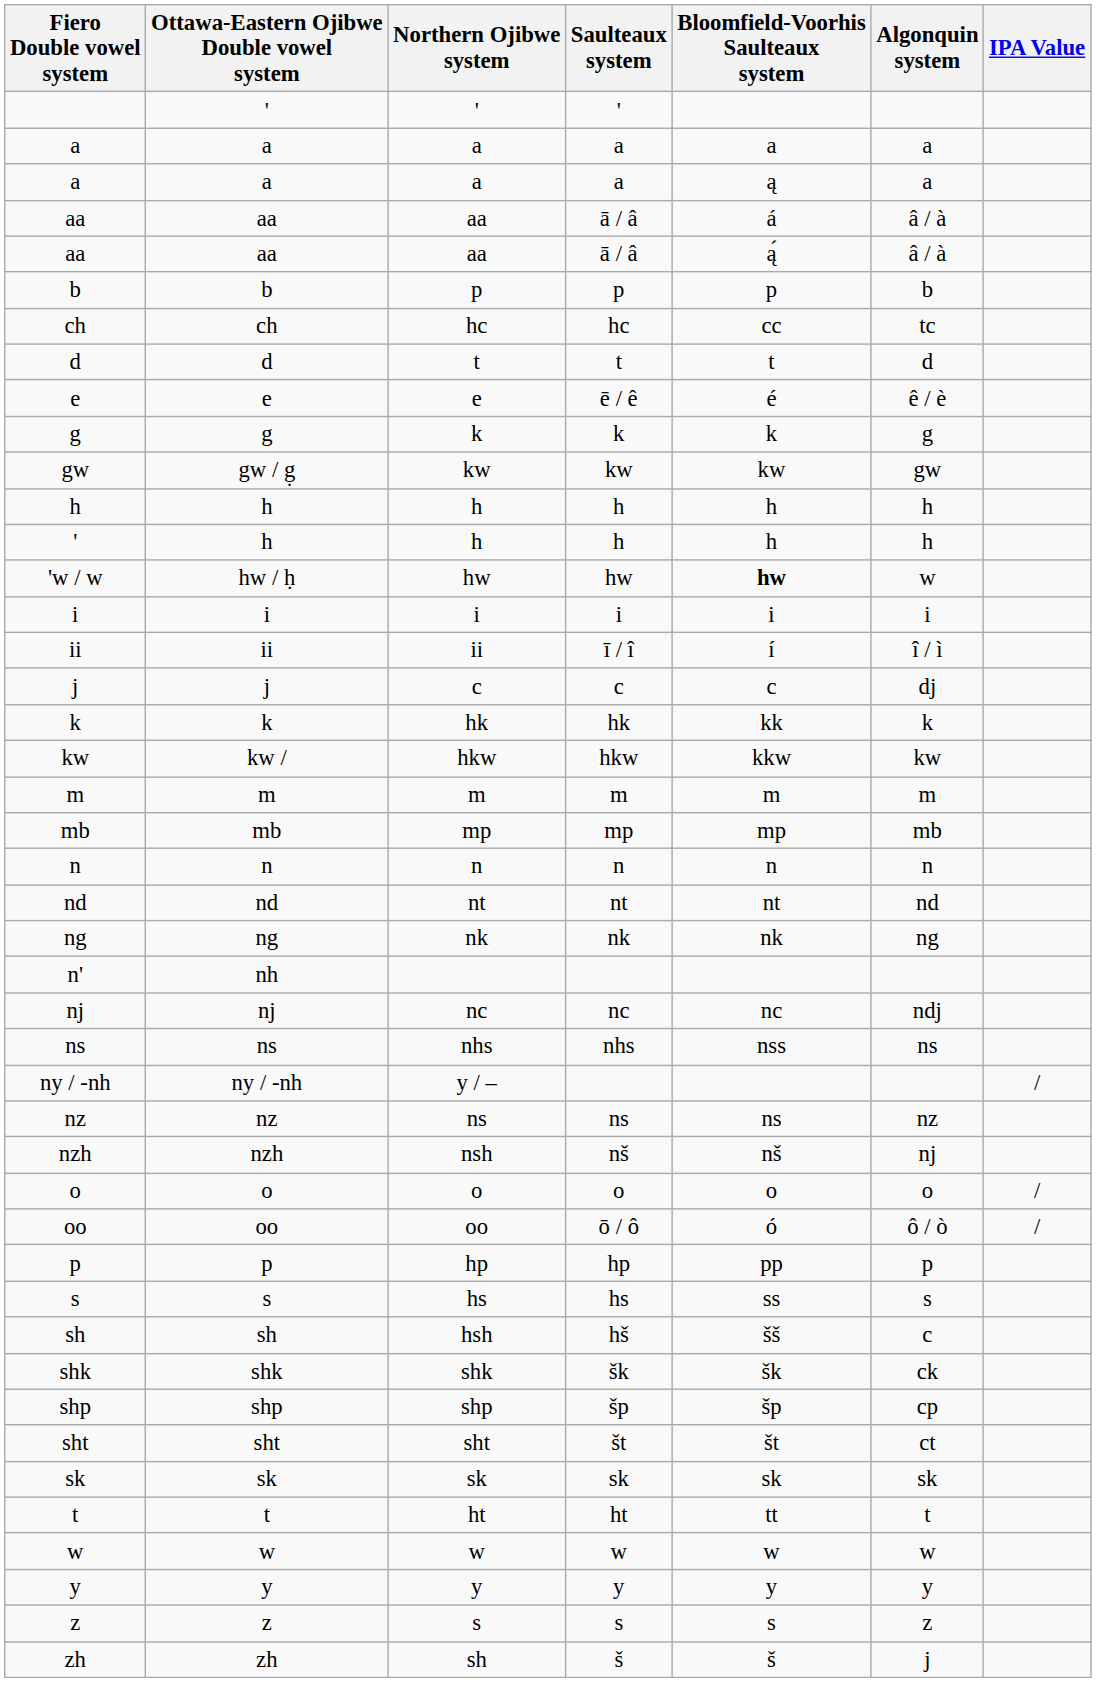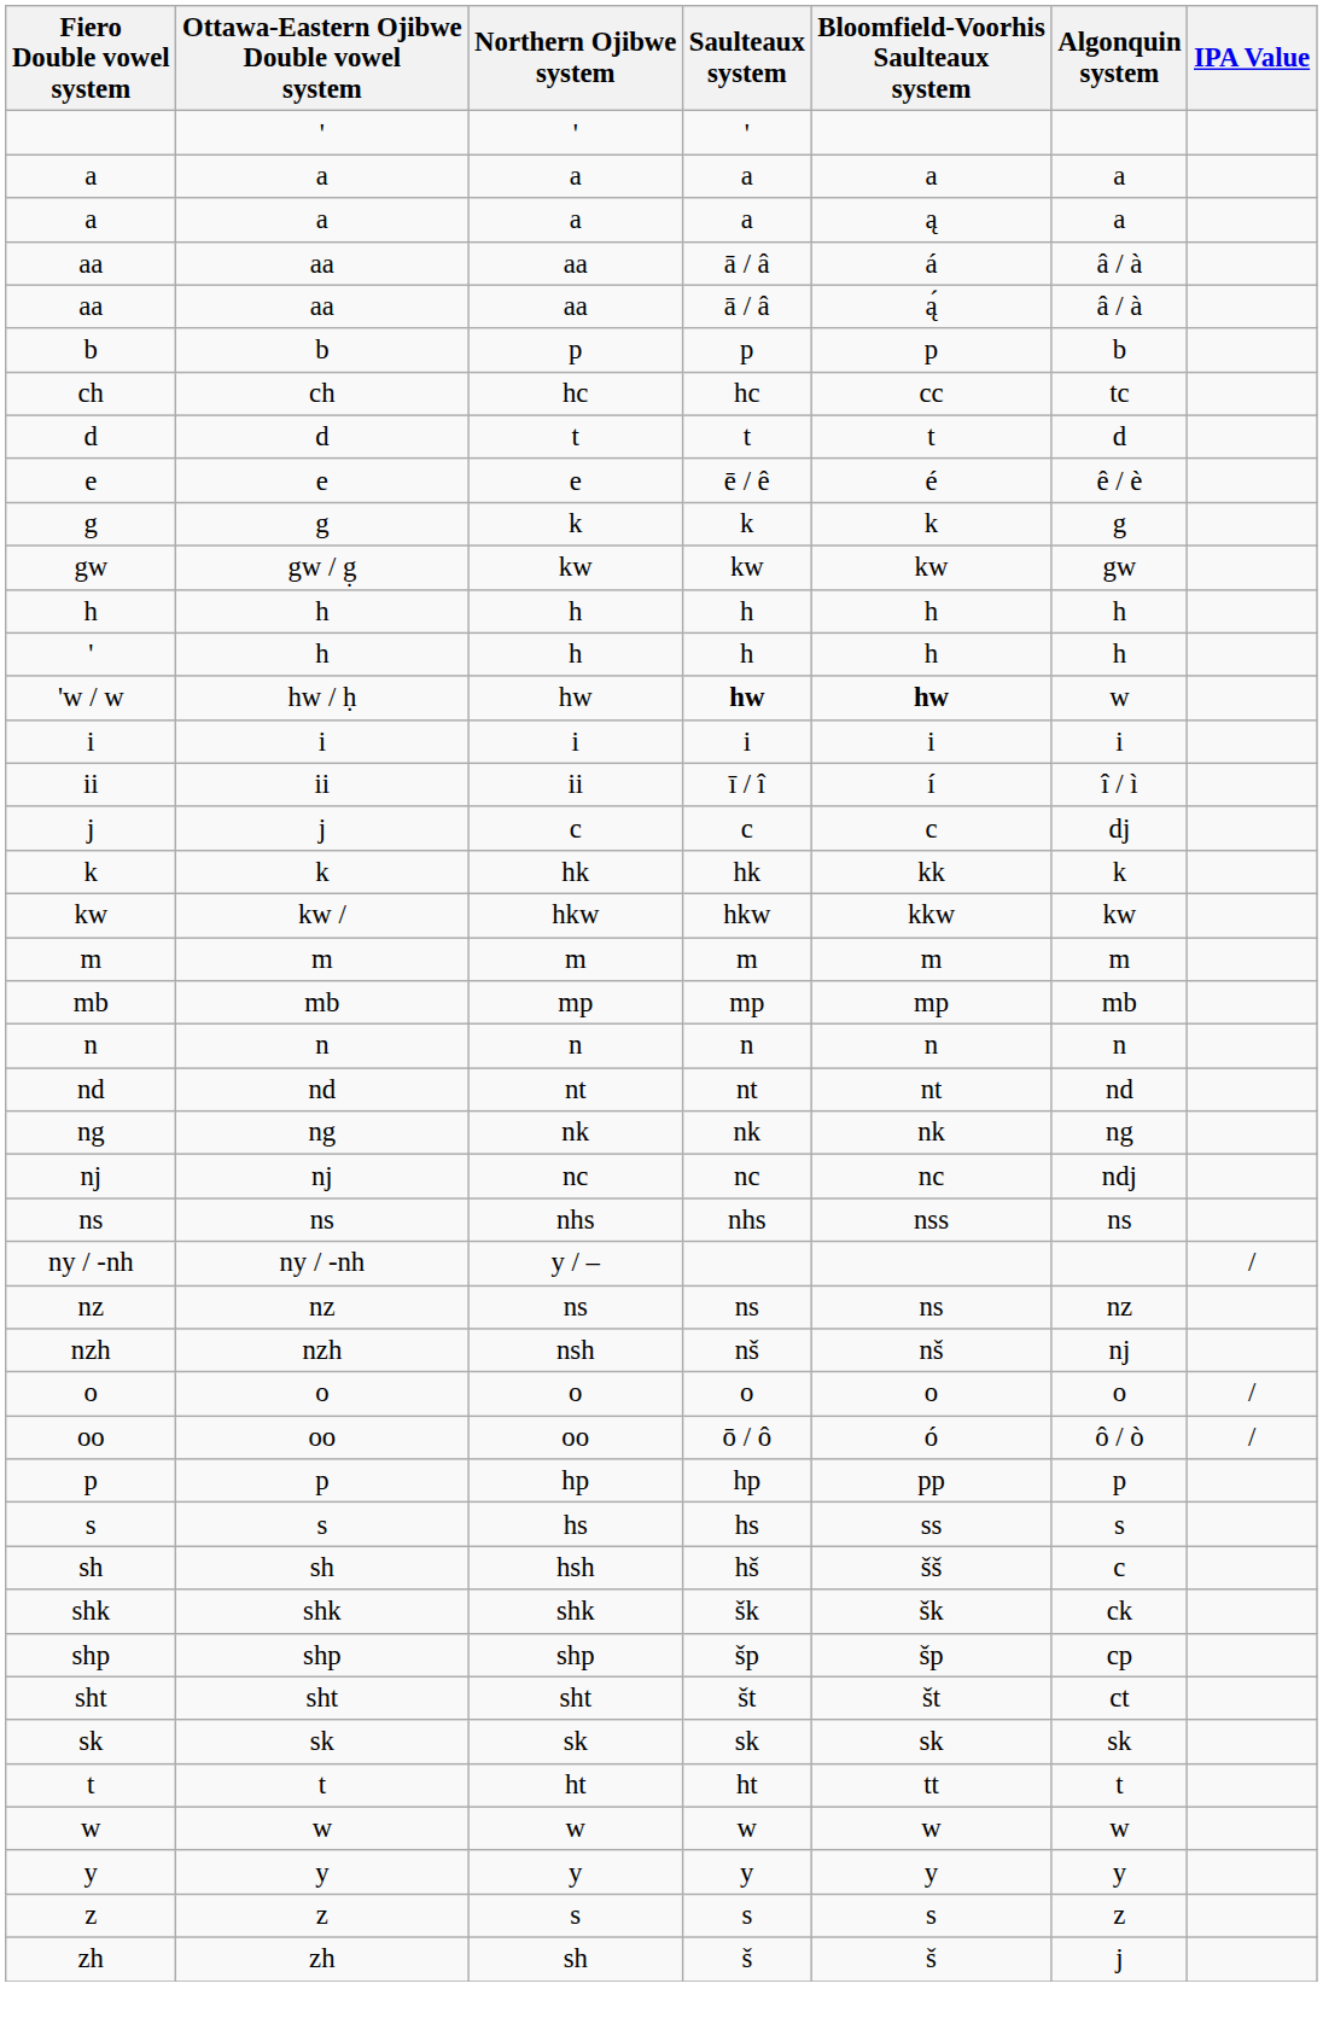'w / w | Saulteaux system: normal -> bold
- row: n' | nh
